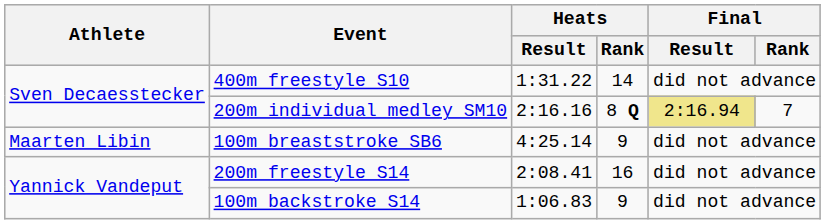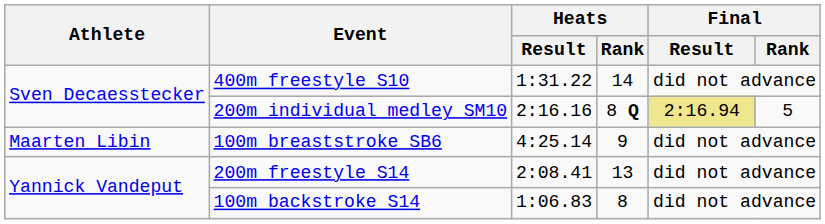200m individual medley SM10 | Final / Rank: 7 -> 5
200m freestyle S14 | Heats / Rank: 16 -> 13
100m backstroke S14 | Heats / Rank: 9 -> 8
